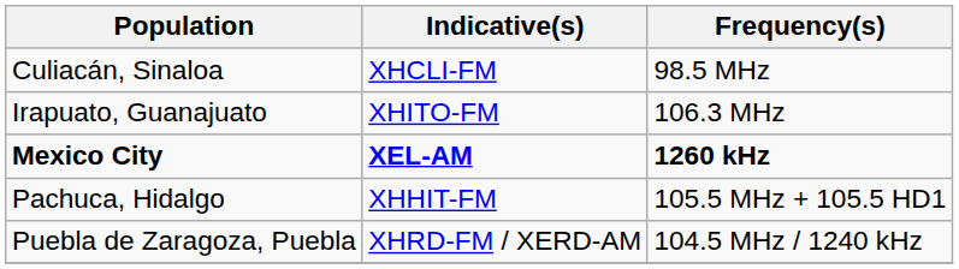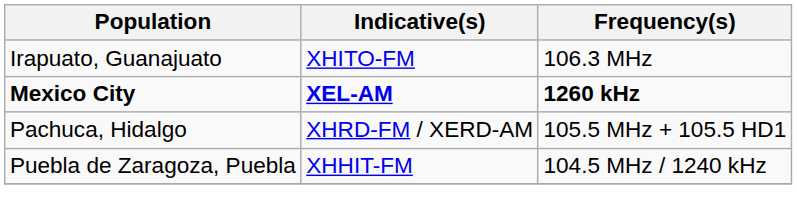- row: Culiacán, Sinaloa | XHCLI-FM | 98.5 MHz
Pachuca, Hidalgo | Indicative(s): XHHIT-FM -> XHRD-FM / XERD-AM
Puebla de Zaragoza, Puebla | Indicative(s): XHRD-FM / XERD-AM -> XHHIT-FM
